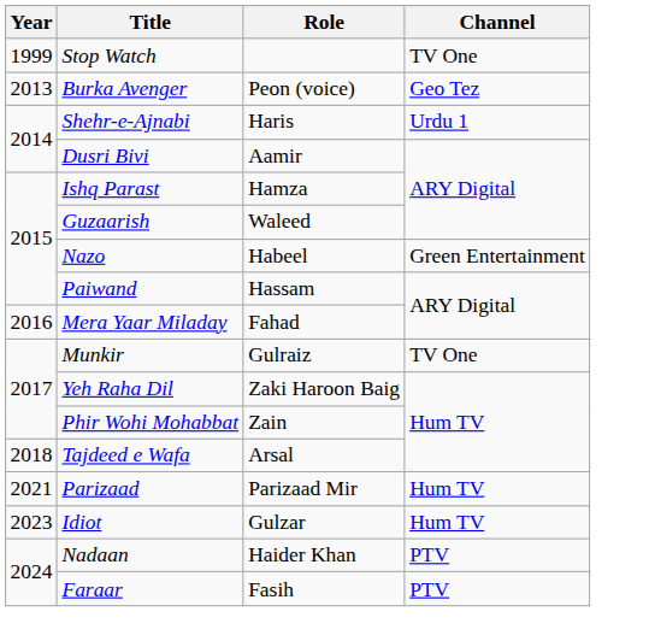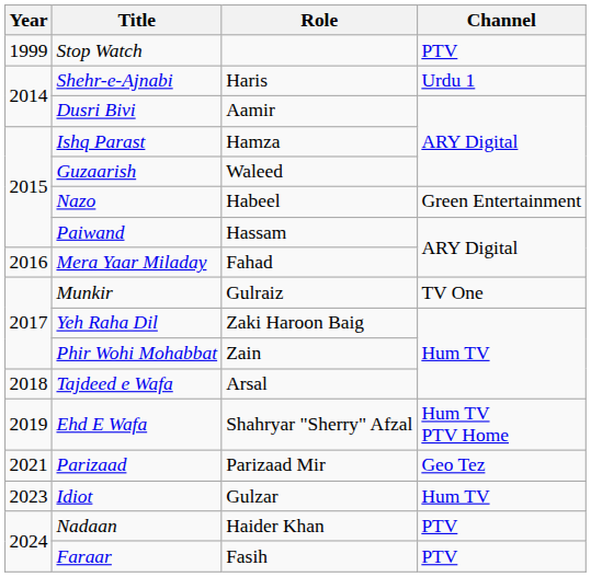Stop Watch | Channel: TV One -> PTV
- row: 2013 | Burka Avenger | Peon (voice) | Geo Tez
+ row: 2019 | Ehd E Wafa | Shahryar "Sherry" Afzal | Hum TV PTV Home
Parizaad | Channel: Hum TV -> Geo Tez
